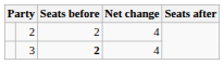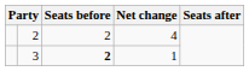3 | Net change: 4 -> 1
